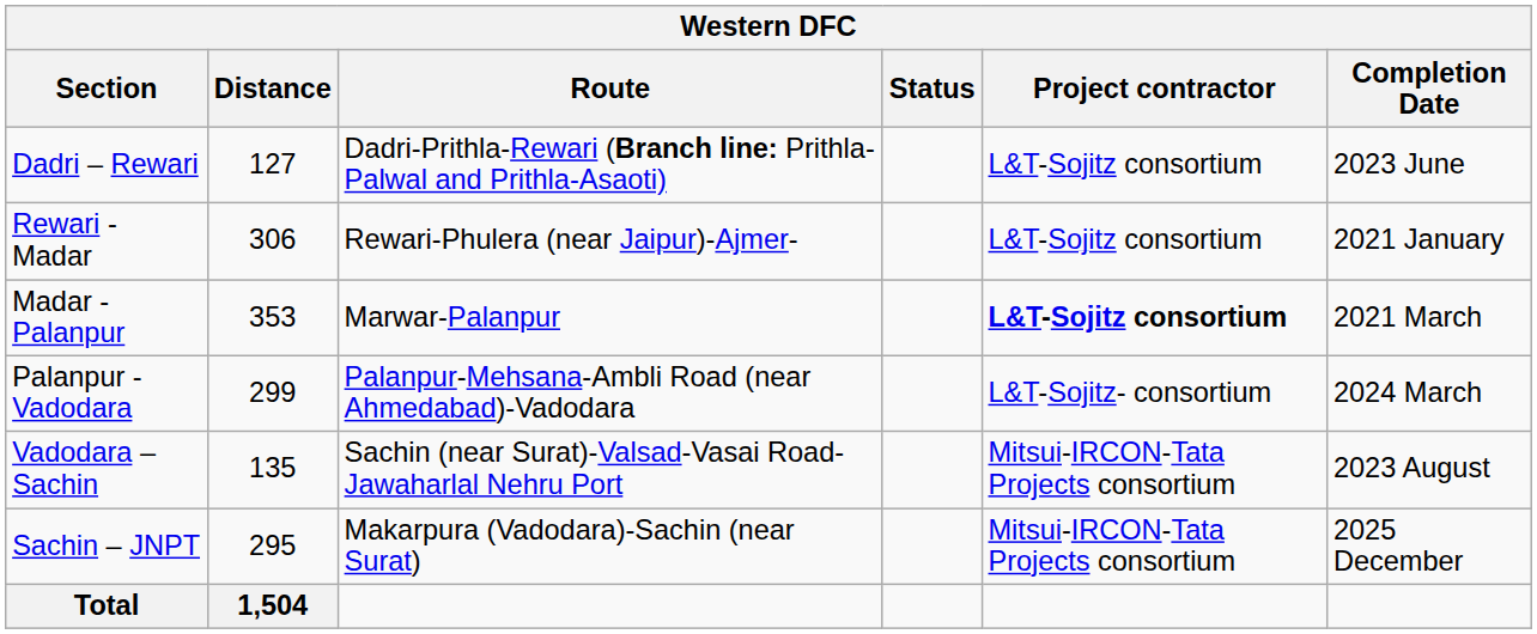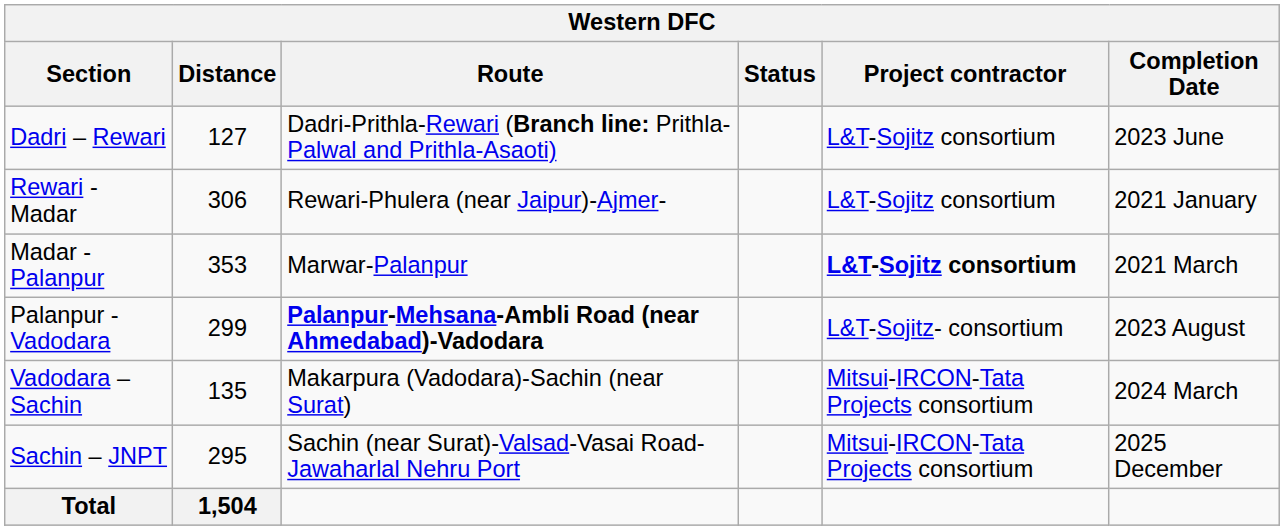Palanpur -Vadodara | Route: normal -> bold
Palanpur -Vadodara | Completion Date: 2024 March -> 2023 August
Vadodara – Sachin | Route: Sachin (near Surat)-Valsad-Vasai Road-Jawaharlal Nehru Port -> Makarpura (Vadodara)-Sachin (near Surat)
Vadodara – Sachin | Completion Date: 2023 August -> 2024 March
Sachin – JNPT | Route: Makarpura (Vadodara)-Sachin (near Surat) -> Sachin (near Surat)-Valsad-Vasai Road-Jawaharlal Nehru Port
